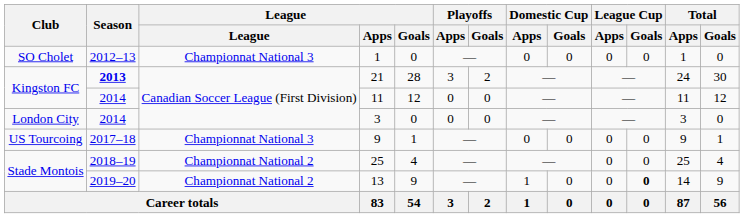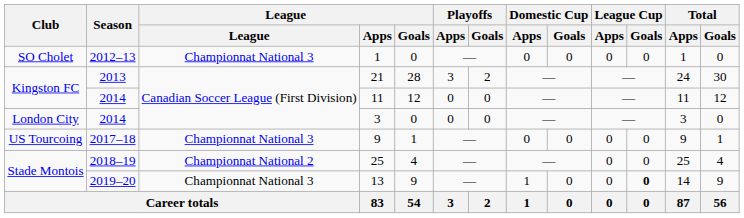21 | Season: bold -> normal
13 | League: Championnat National 2 -> Championnat National 3
